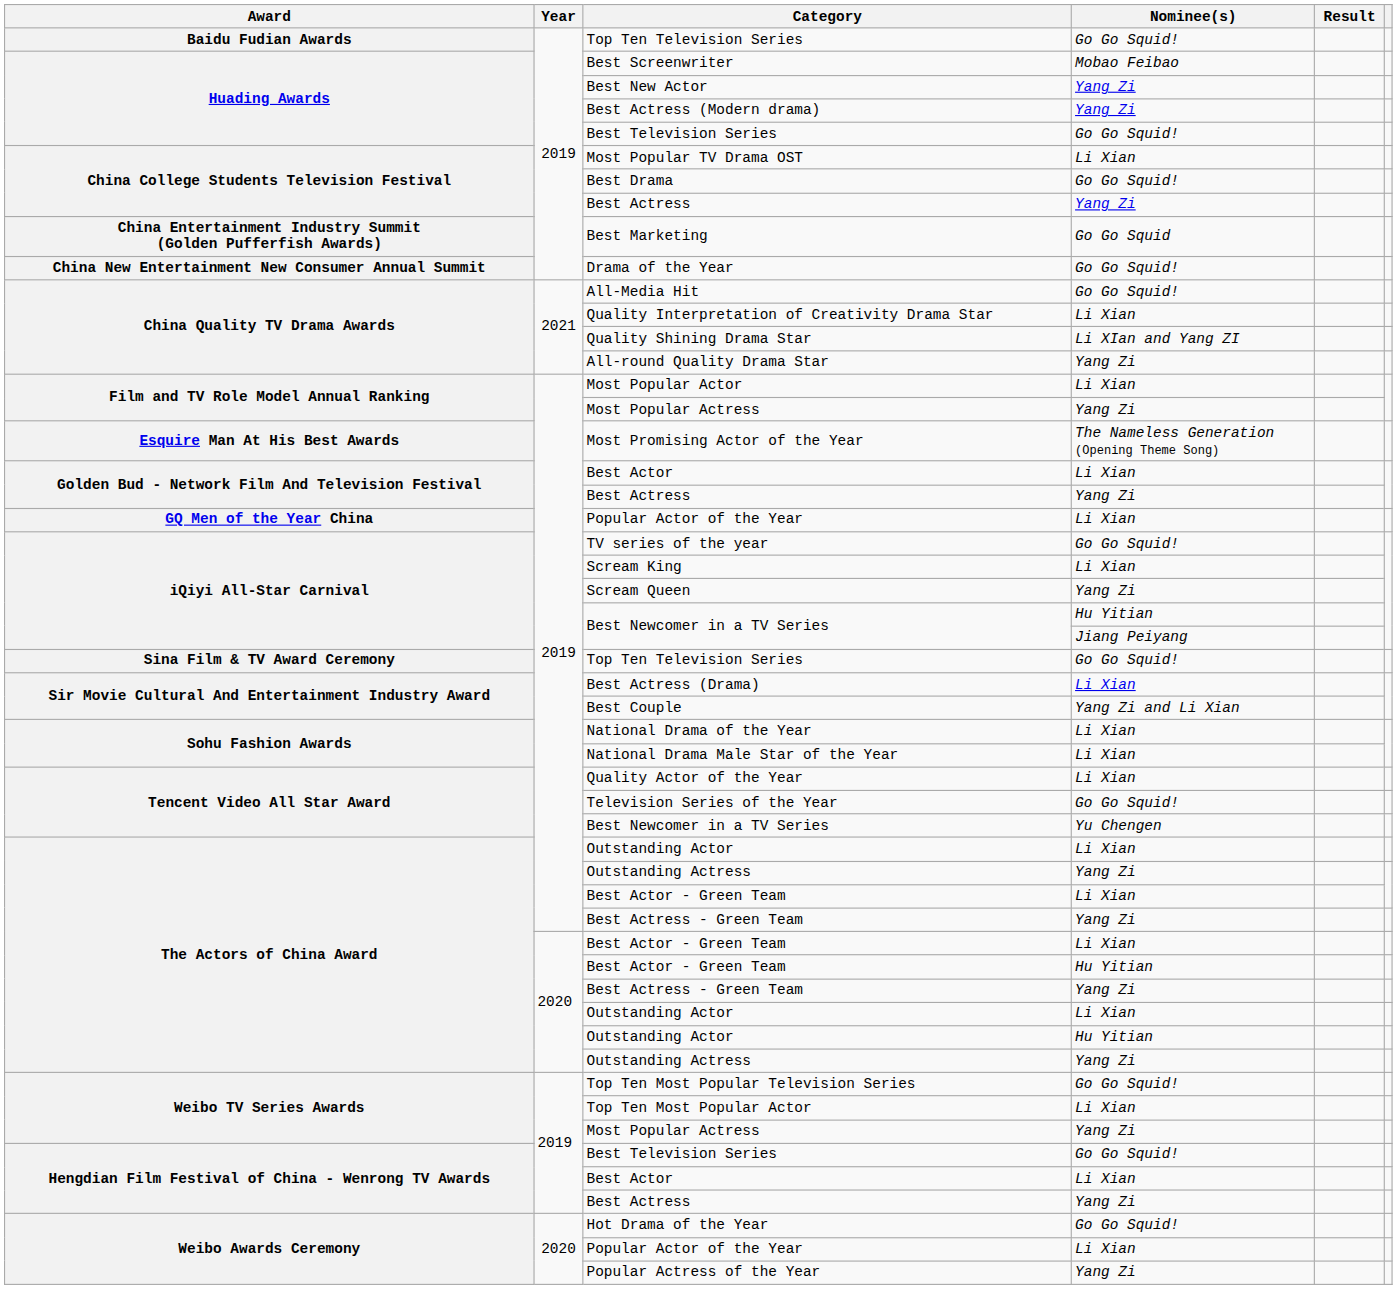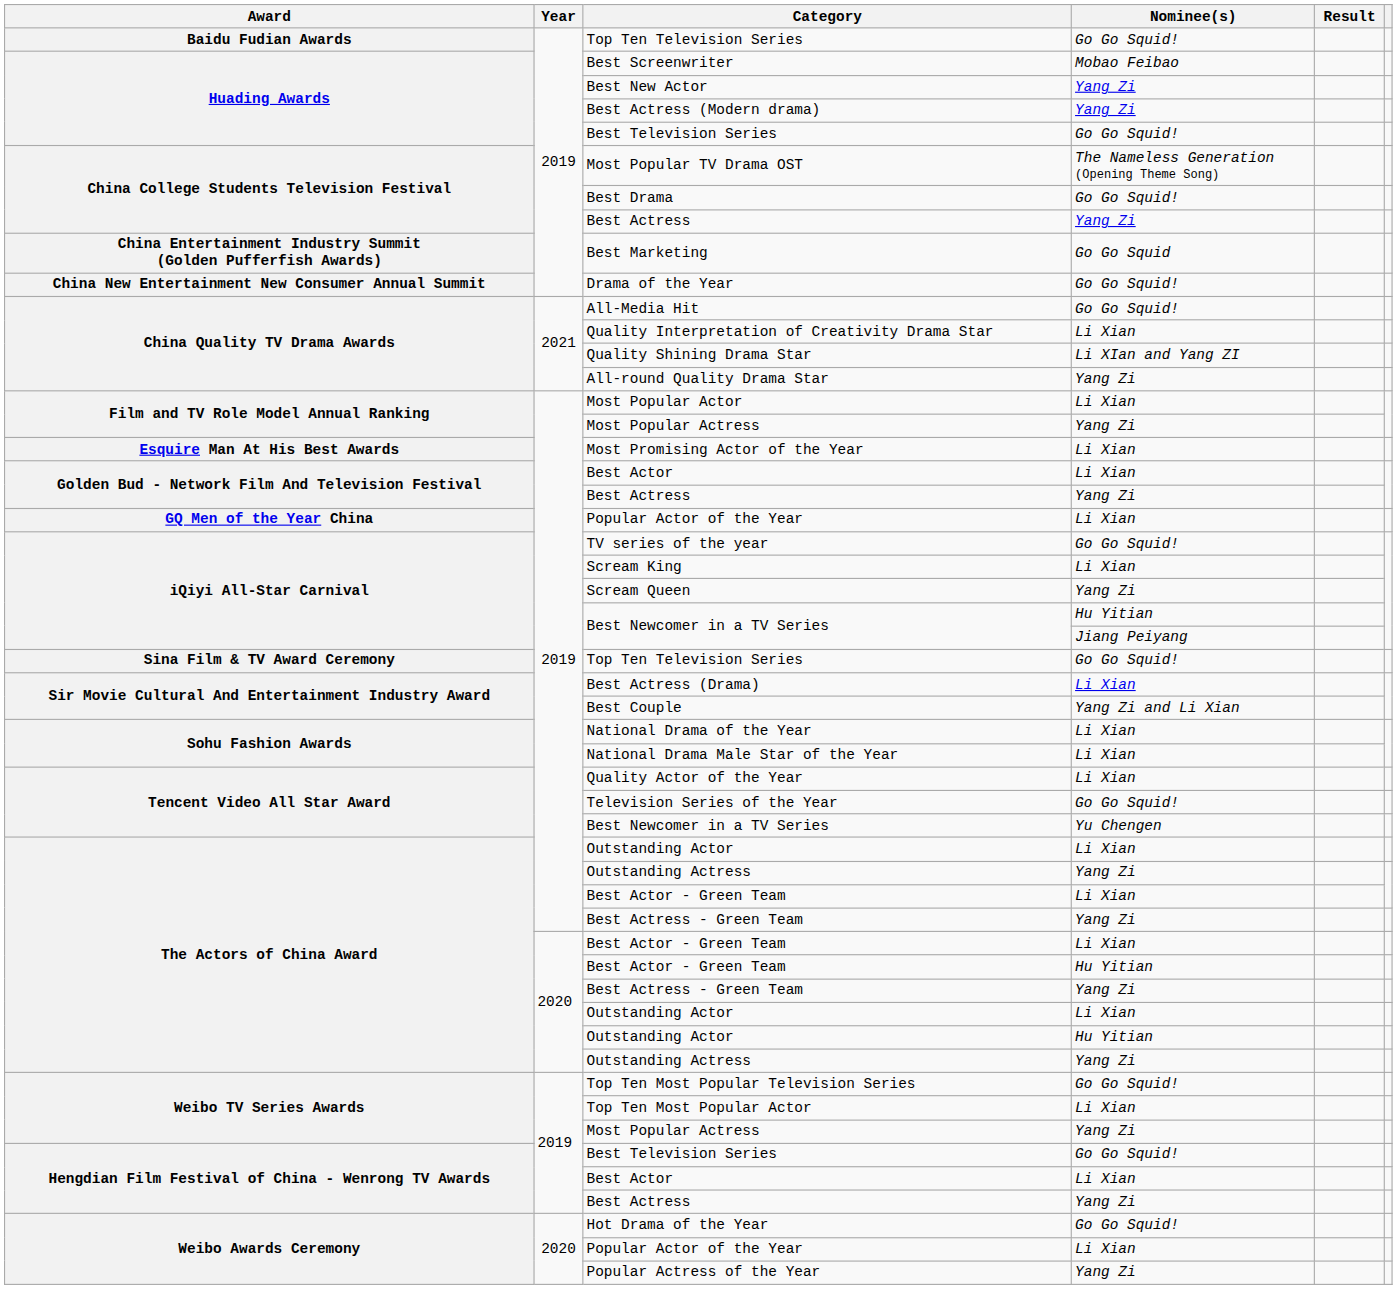Most Popular TV Drama OST | Nominee(s): Li Xian -> The Nameless Generation (Opening Theme Song)
Most Promising Actor of the Year | Nominee(s): The Nameless Generation (Opening Theme Song) -> Li Xian
